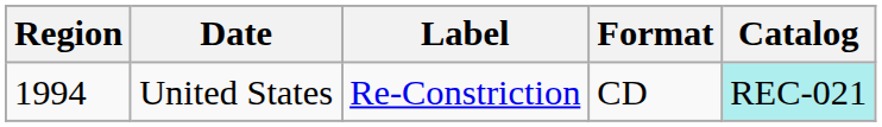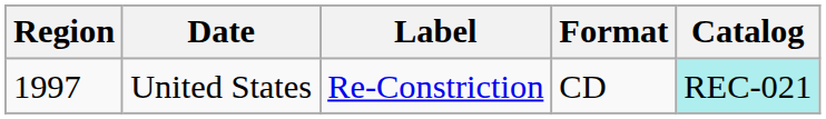United States | Region: 1994 -> 1997
